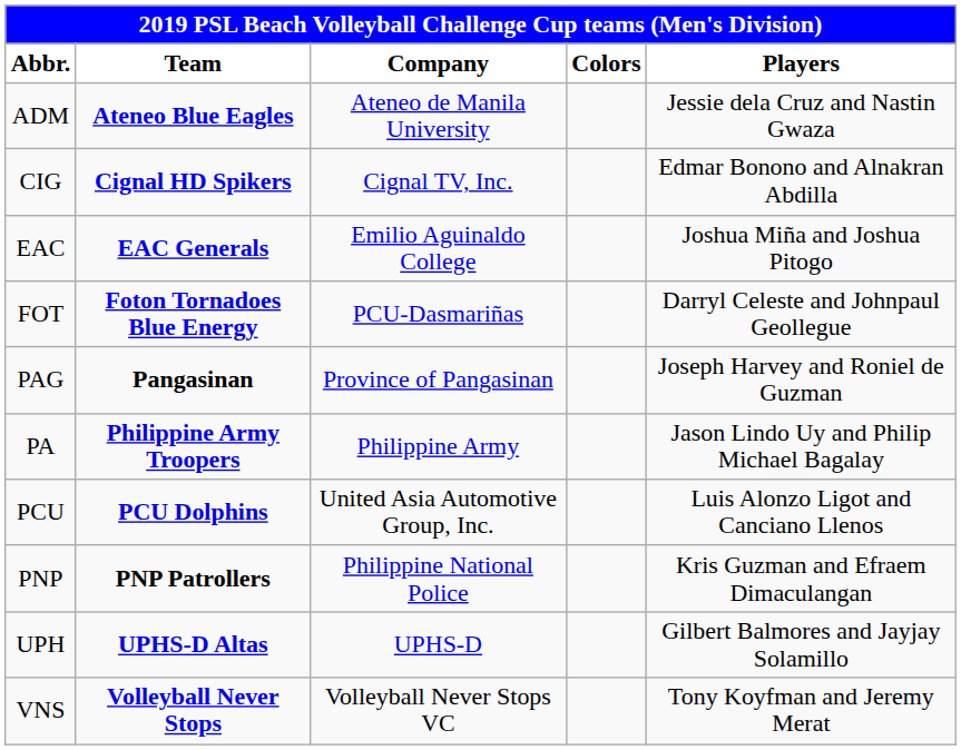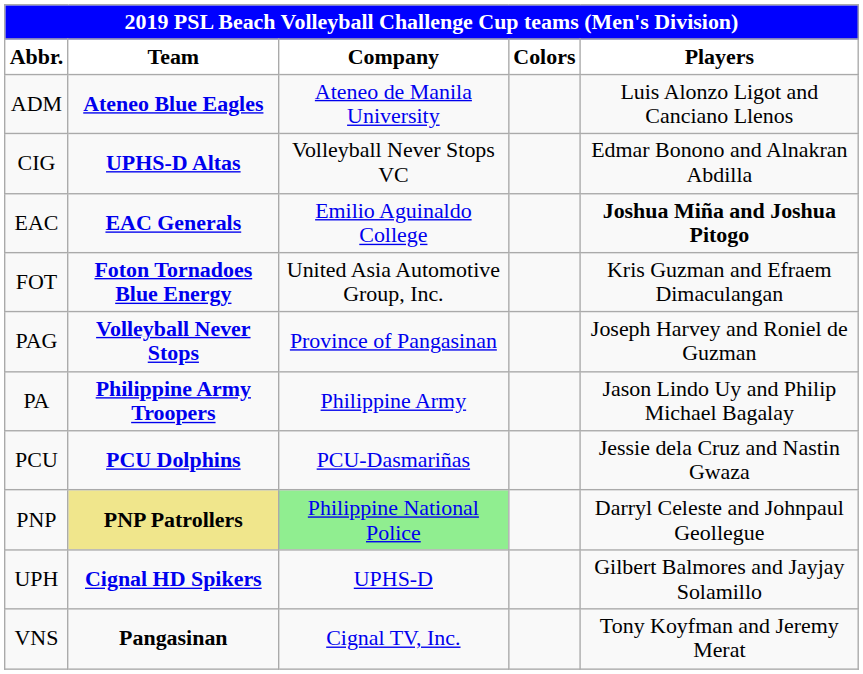ADM | Players: Jessie dela Cruz and Nastin Gwaza -> Luis Alonzo Ligot and Canciano Llenos
CIG | Team: Cignal HD Spikers -> UPHS-D Altas
CIG | Company: Cignal TV, Inc. -> Volleyball Never Stops VC
EAC | Players: normal -> bold
FOT | Company: PCU-Dasmariñas -> United Asia Automotive Group, Inc.
FOT | Players: Darryl Celeste and Johnpaul Geollegue -> Kris Guzman and Efraem Dimaculangan
PAG | Team: Pangasinan -> Volleyball Never Stops
PCU | Company: United Asia Automotive Group, Inc. -> PCU-Dasmariñas
PCU | Players: Luis Alonzo Ligot and Canciano Llenos -> Jessie dela Cruz and Nastin Gwaza
PNP | Team: no background -> khaki background
PNP | Company: no background -> lightgreen background
PNP | Players: Kris Guzman and Efraem Dimaculangan -> Darryl Celeste and Johnpaul Geollegue
UPH | Team: UPHS-D Altas -> Cignal HD Spikers
VNS | Team: Volleyball Never Stops -> Pangasinan
VNS | Company: Volleyball Never Stops VC -> Cignal TV, Inc.
